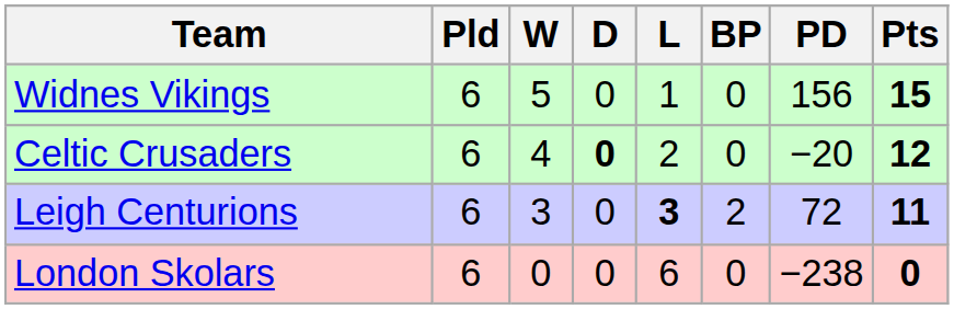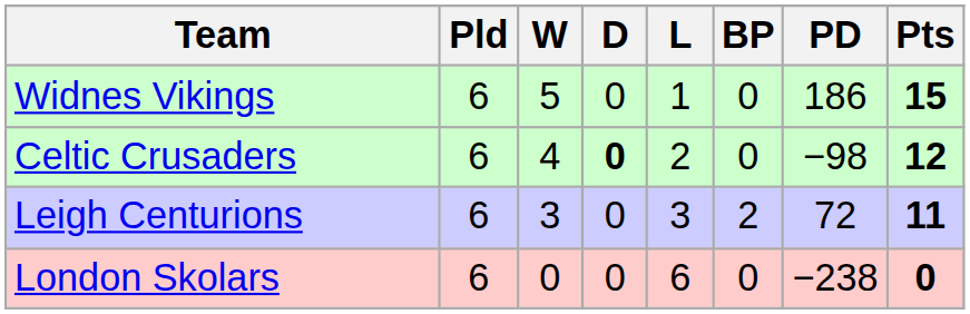Widnes Vikings | PD: 156 -> 186
Celtic Crusaders | PD: −20 -> −98
Leigh Centurions | L: bold -> normal
